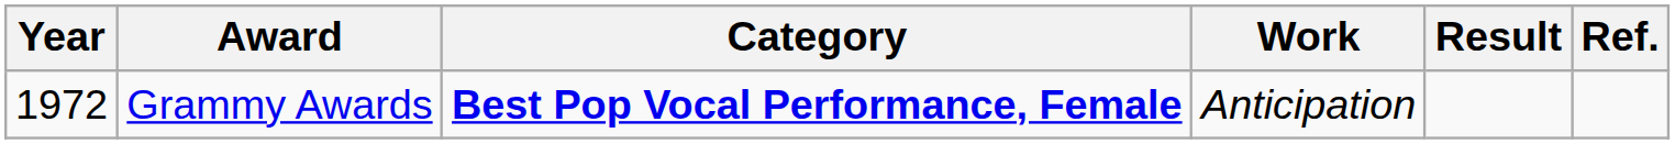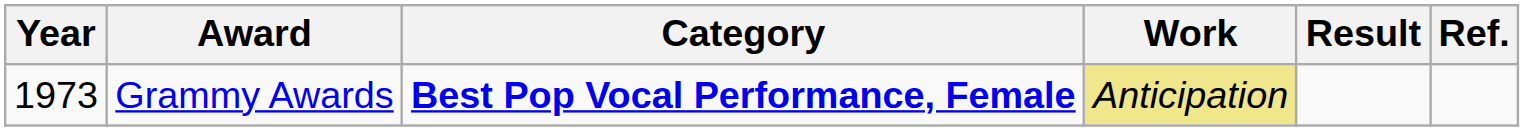Grammy Awards | Year: 1972 -> 1973
Grammy Awards | Work: no background -> khaki background
